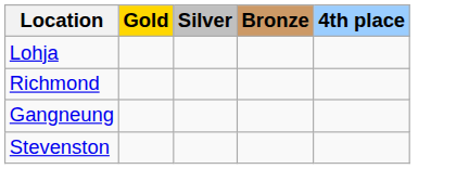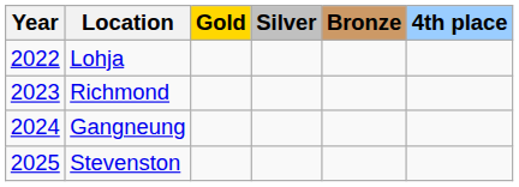+ column: Year | 2022 | 2023 | 2024 | 2025
